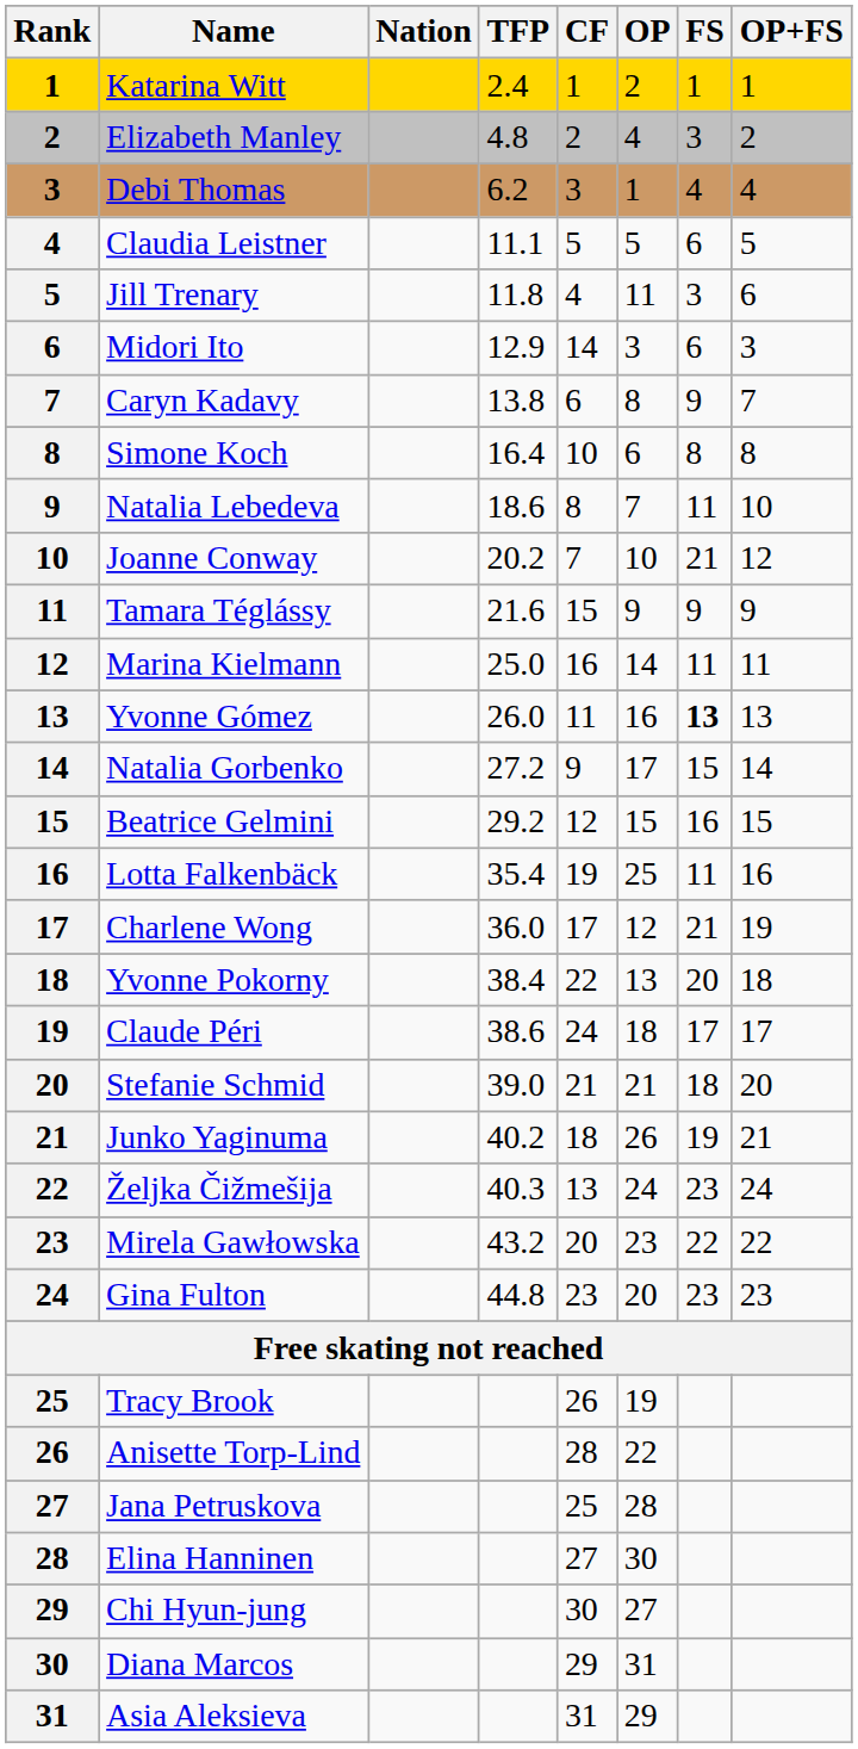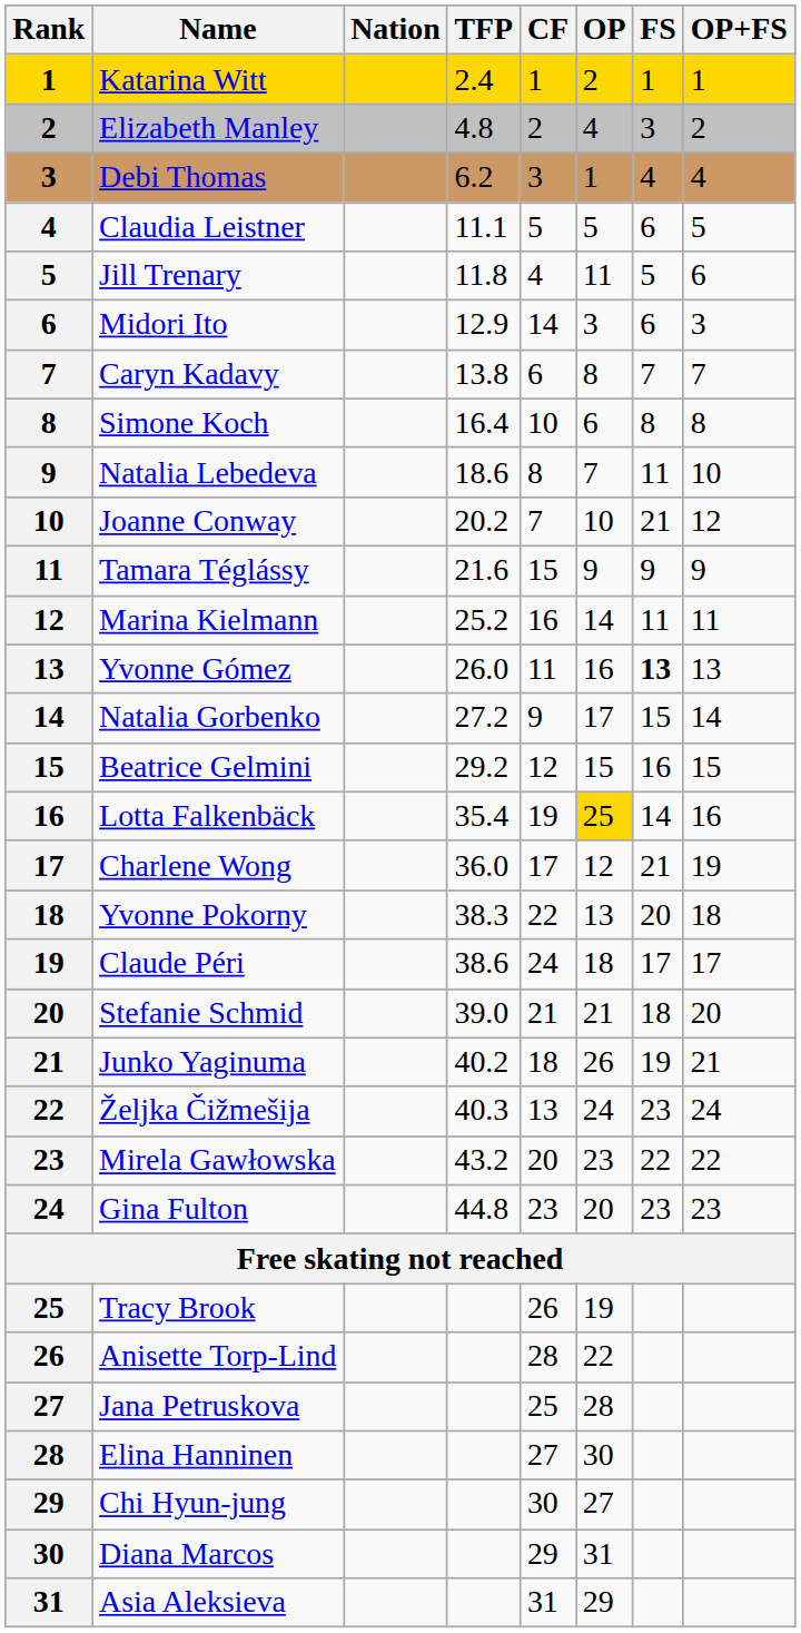Jill Trenary | FS: 3 -> 5
Caryn Kadavy | FS: 9 -> 7
Marina Kielmann | TFP: 25.0 -> 25.2
Lotta Falkenbäck | OP: no background -> gold background
Lotta Falkenbäck | FS: 11 -> 14
Yvonne Pokorny | TFP: 38.4 -> 38.3
